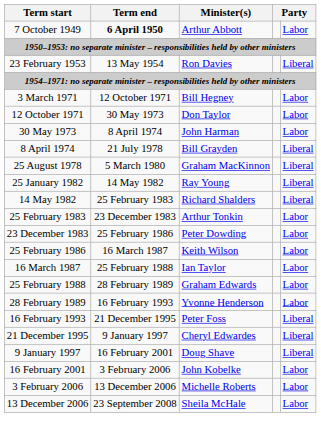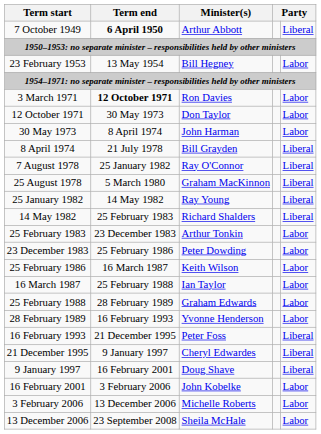7 October 1949 | column 5: Labor -> Liberal
23 February 1953 | Minister(s): Ron Davies -> Bill Hegney
23 February 1953 | column 5: Liberal -> Labor
3 March 1971 | Term end: normal -> bold
3 March 1971 | Minister(s): Bill Hegney -> Ron Davies
+ row: 7 August 1978 | 25 January 1982 | Ray O'Connor | Liberal
